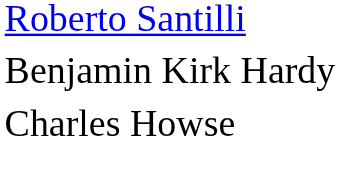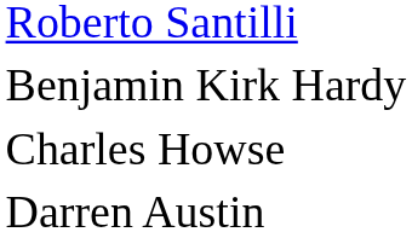+ row: Darren Austin
